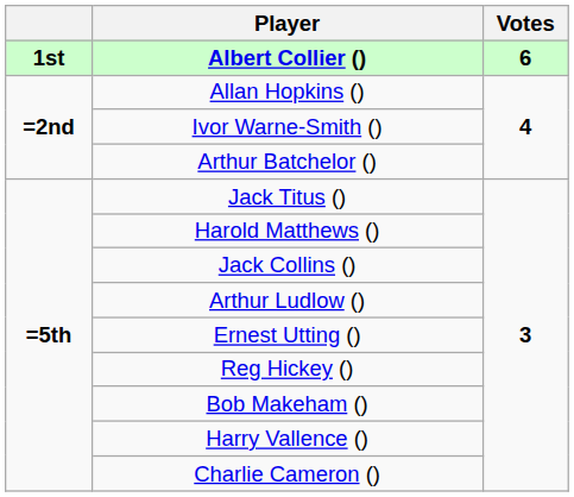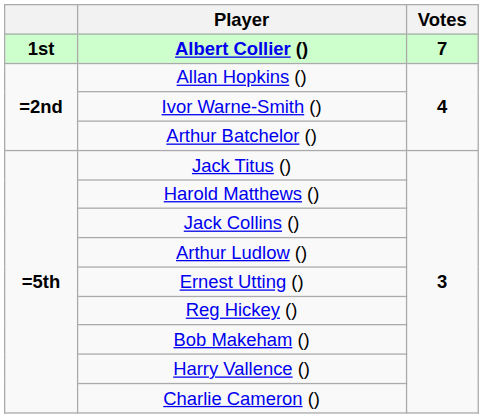Albert Collier () | Votes: 6 -> 7
